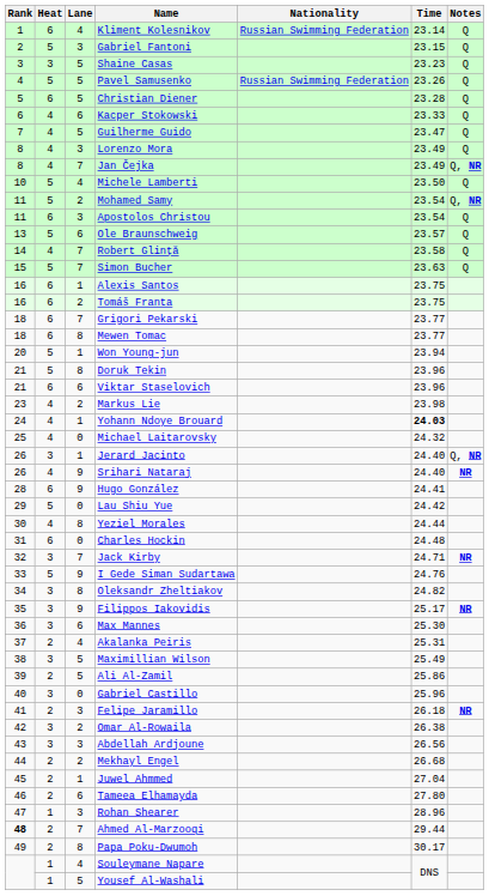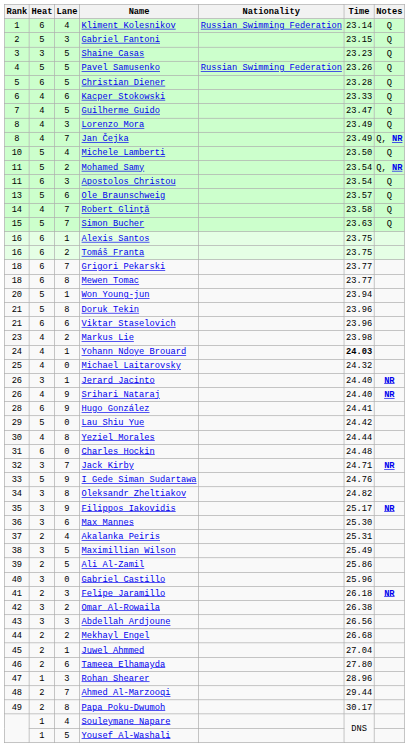Jerard Jacinto | Notes: Q, NR -> NR
Ahmed Al-Marzooqi | Rank: bold -> normal
